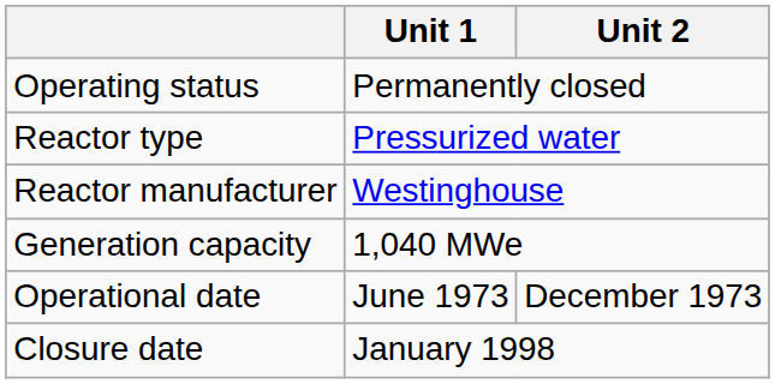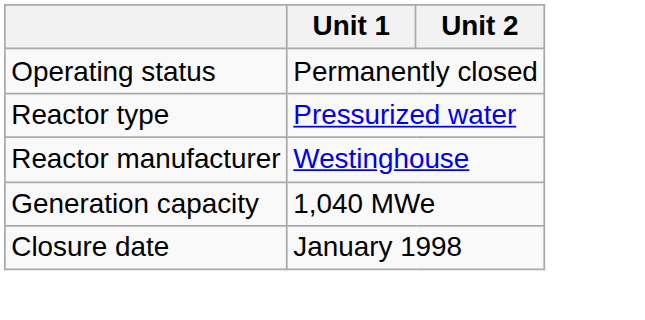- row: Operational date | June 1973 | December 1973
